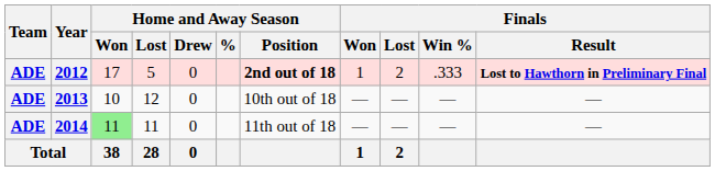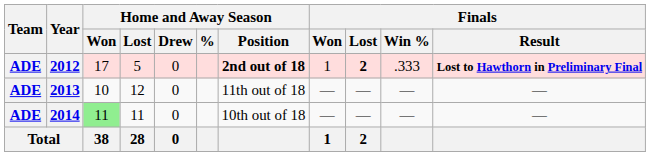2012 | Finals / Lost: normal -> bold
2013 | Home and Away Season / Position: 10th out of 18 -> 11th out of 18
2014 | Home and Away Season / Position: 11th out of 18 -> 10th out of 18
